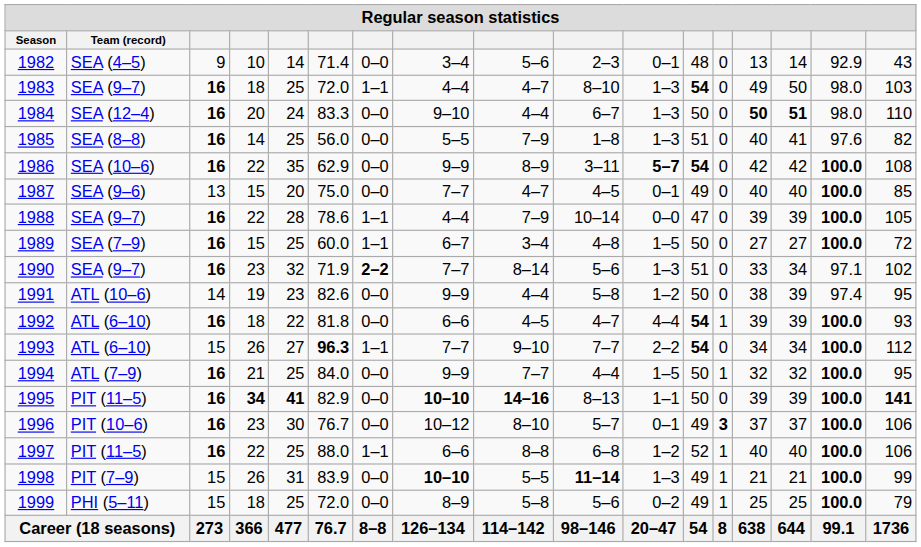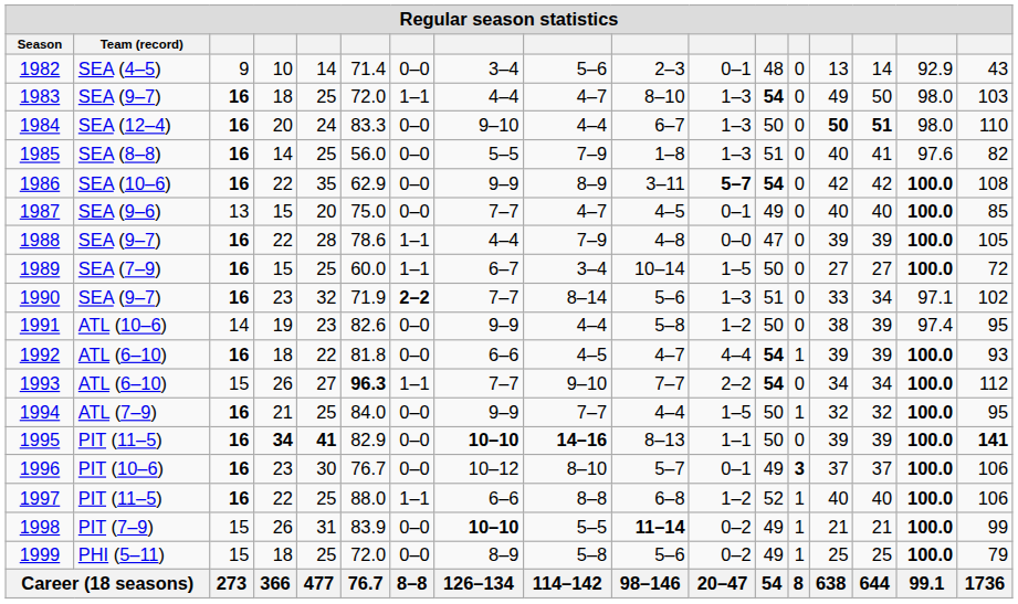1988 | column 10: 10–14 -> 4–8
1989 | column 10: 4–8 -> 10–14
1998 | column 11: 1–3 -> 0–2
